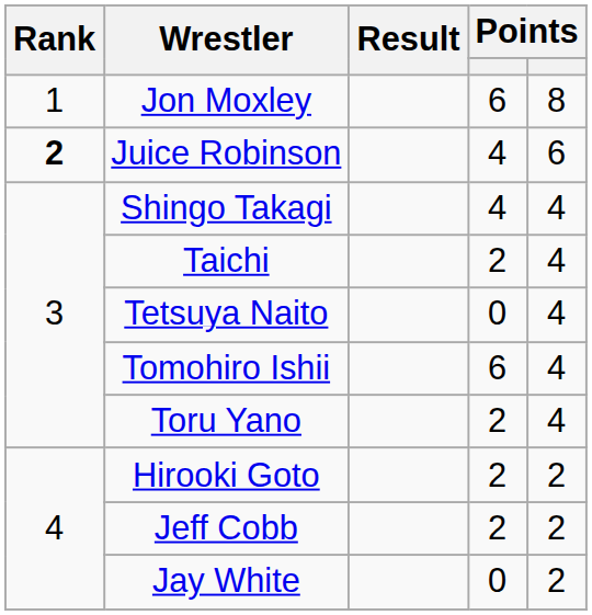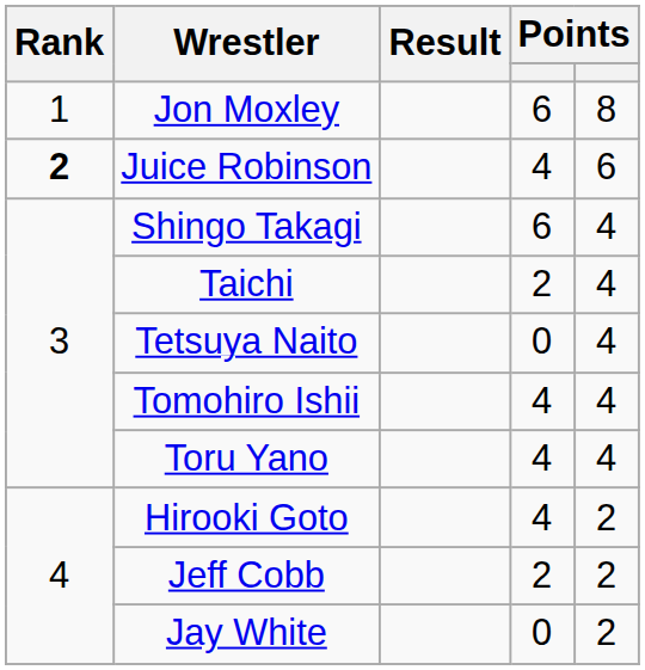Shingo Takagi | column 4: 4 -> 6
Tomohiro Ishii | column 4: 6 -> 4
Toru Yano | column 4: 2 -> 4
Hirooki Goto | column 4: 2 -> 4
